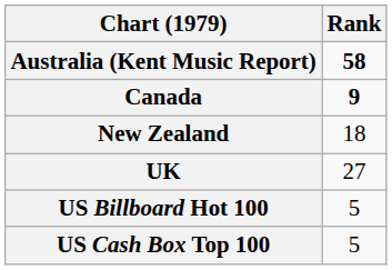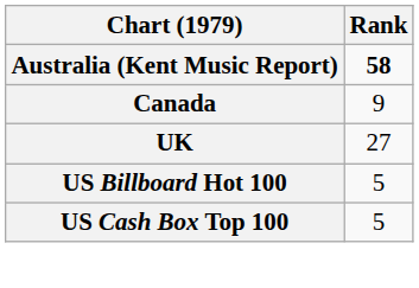Canada | Rank: bold -> normal
- row: New Zealand | 18
